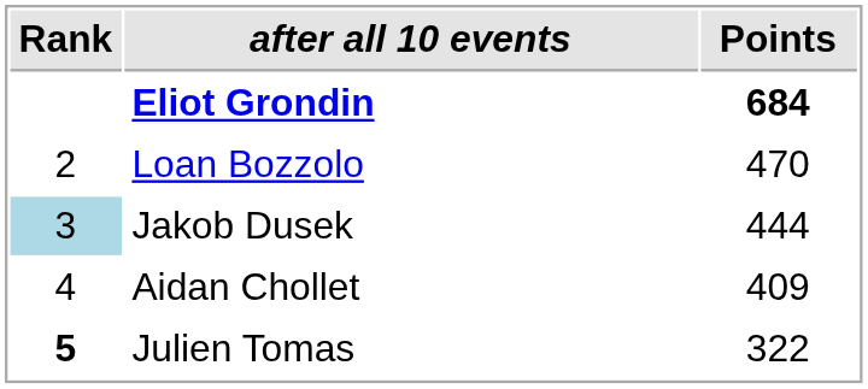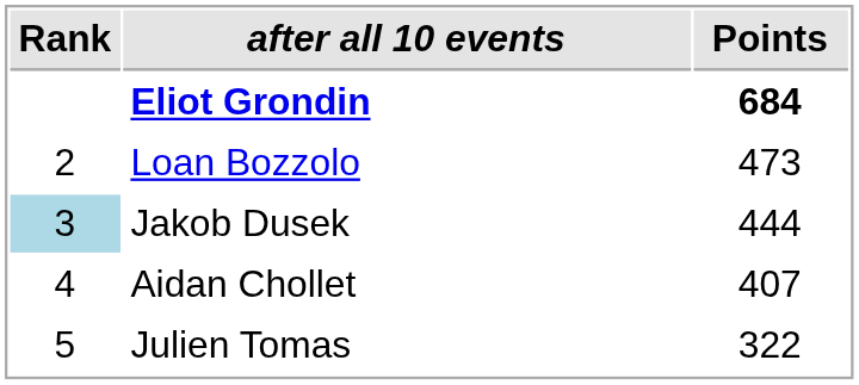Loan Bozzolo | Points: 470 -> 473
Aidan Chollet | Points: 409 -> 407
Julien Tomas | Rank: bold -> normal
